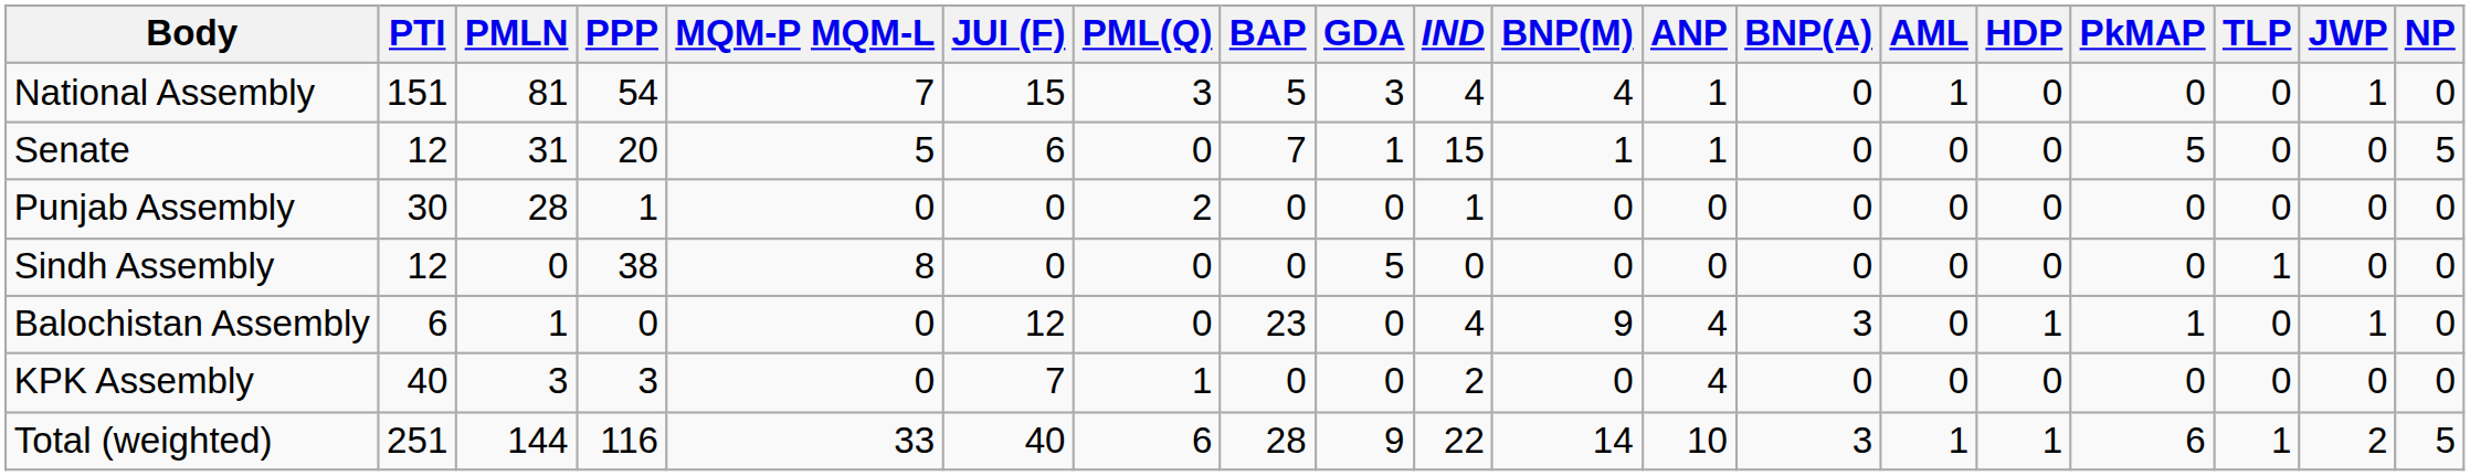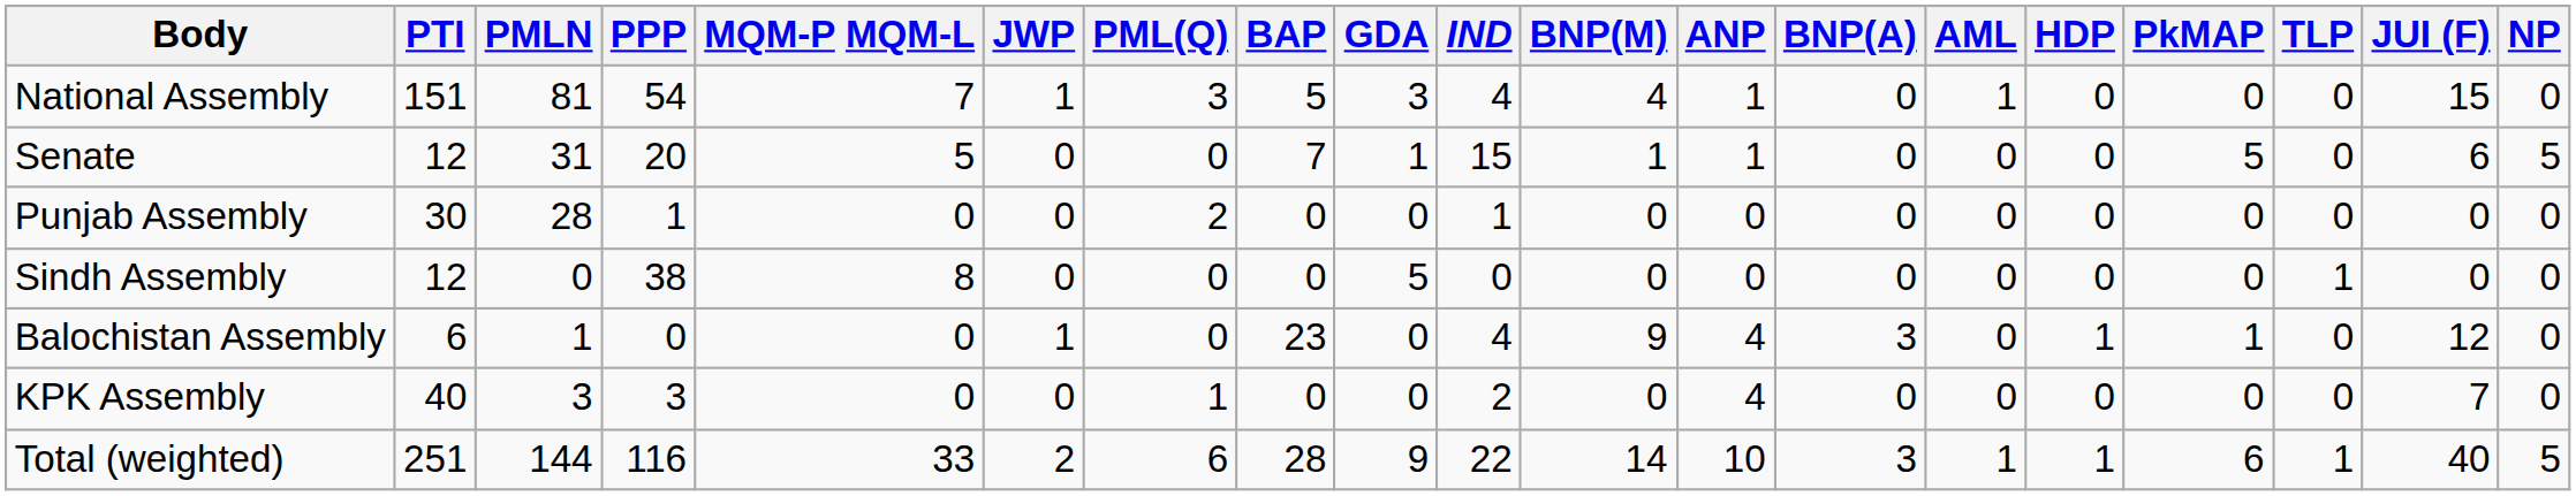columns swapped: JUI (F) <-> JWP
